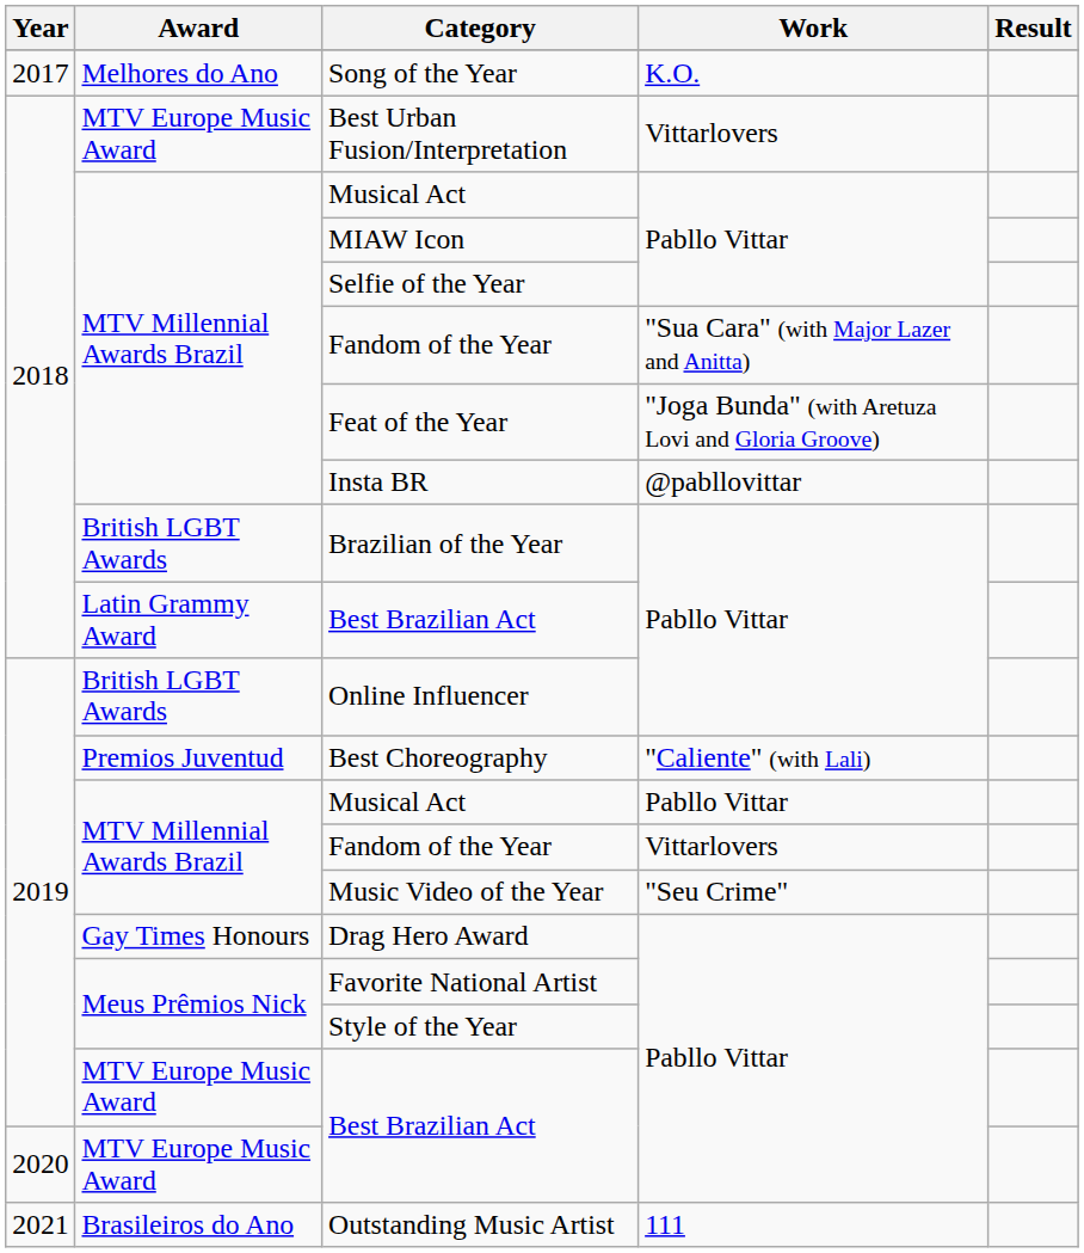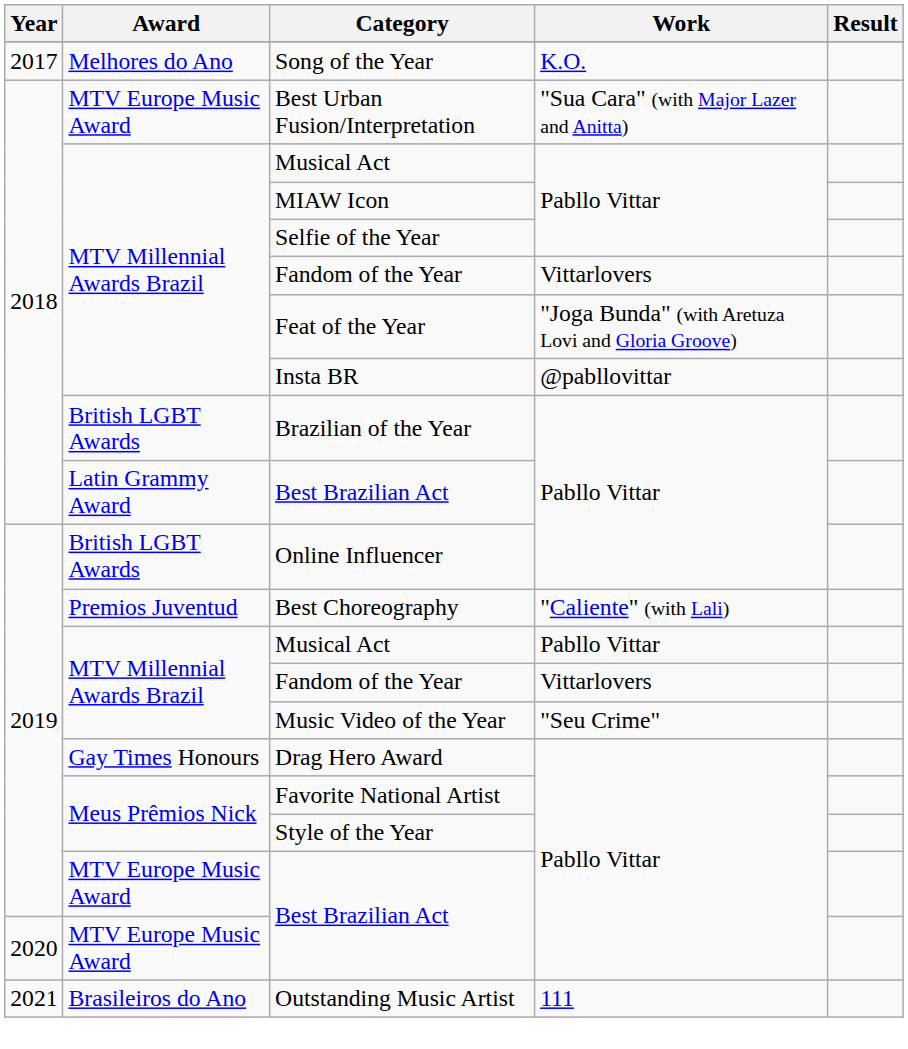Best Urban Fusion/Interpretation | Work: Vittarlovers -> "Sua Cara" (with Major Lazer and Anitta)
2018 / Fandom of the Year | Work: "Sua Cara" (with Major Lazer and Anitta) -> Vittarlovers
